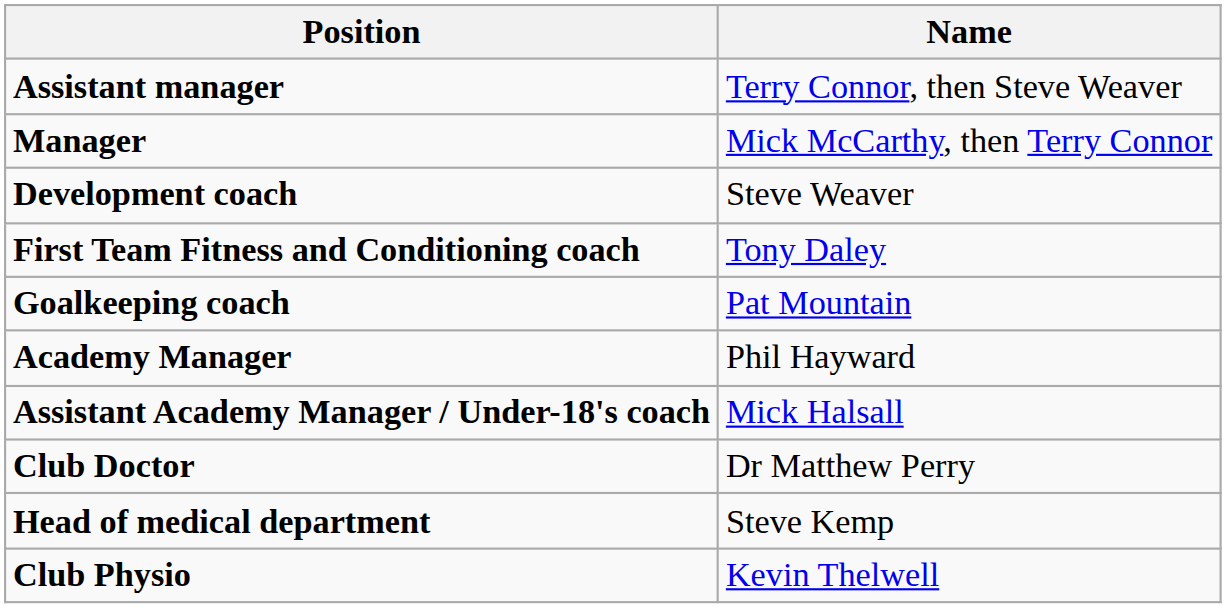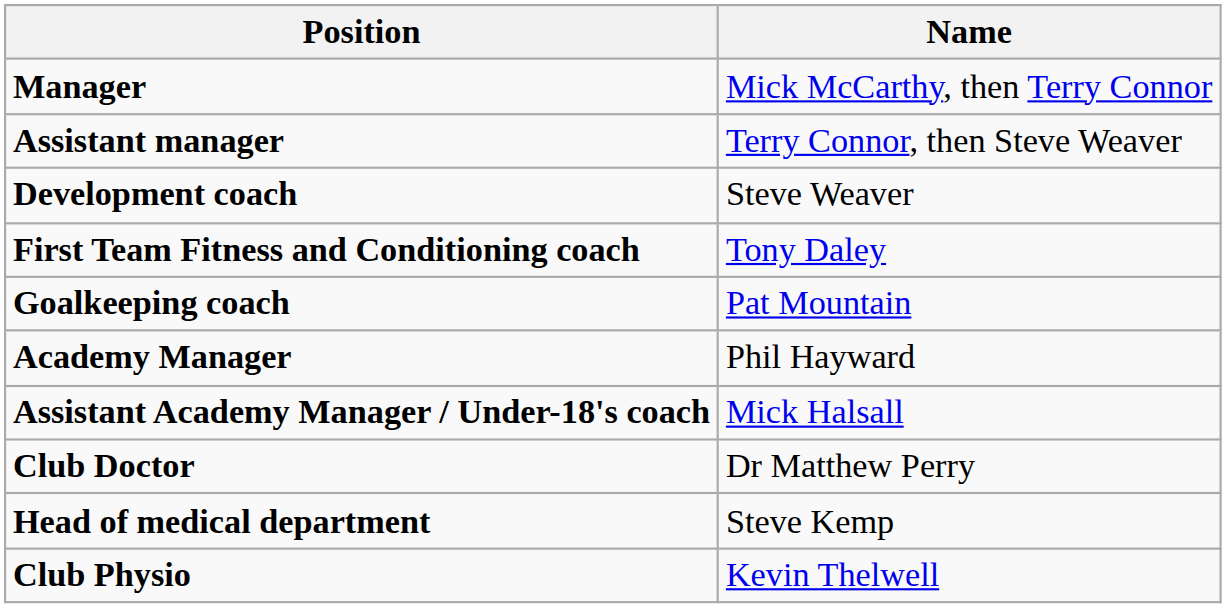rows swapped: Manager <-> Assistant manager
